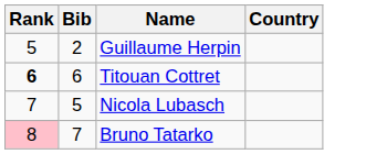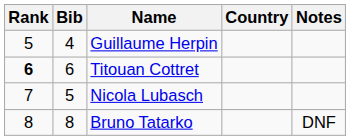+ column: Notes | DNF
Guillaume Herpin | Bib: 2 -> 4
Bruno Tatarko | Rank: pink background -> no background
Bruno Tatarko | Bib: 7 -> 8
